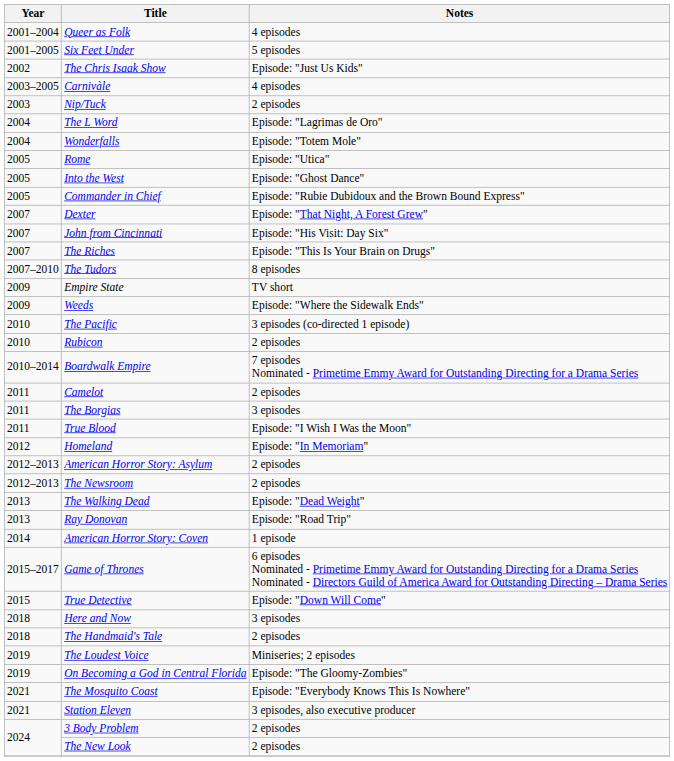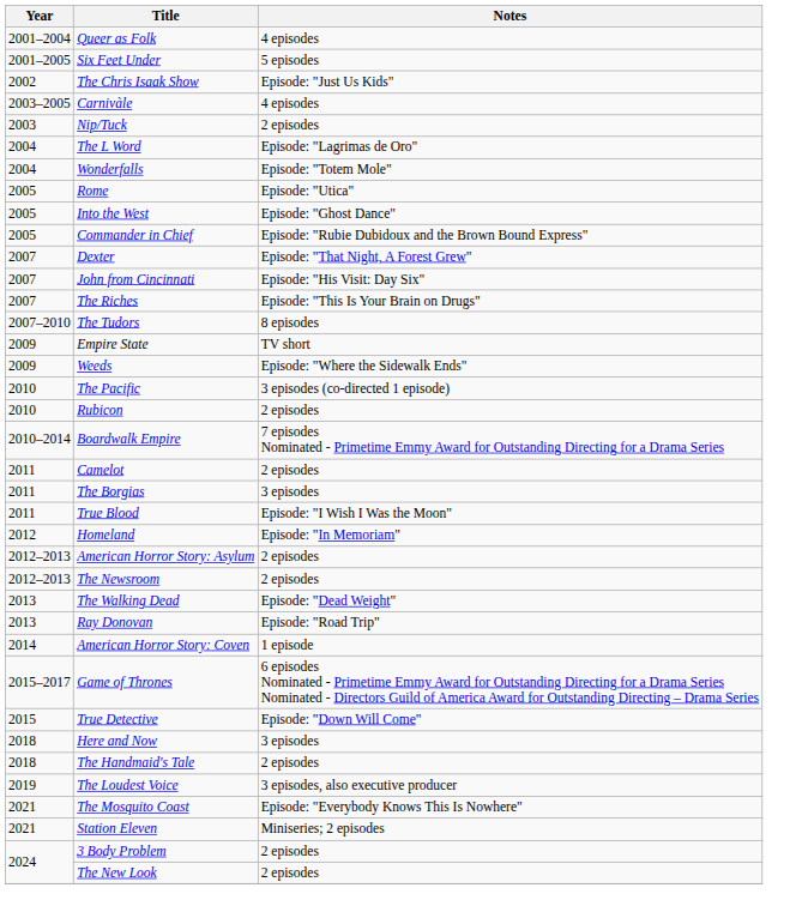The Loudest Voice | Notes: Miniseries; 2 episodes -> 3 episodes, also executive producer
- row: 2019 | On Becoming a God in Central Florida | Episode: "The Gloomy-Zombies"
Station Eleven | Notes: 3 episodes, also executive producer -> Miniseries; 2 episodes
